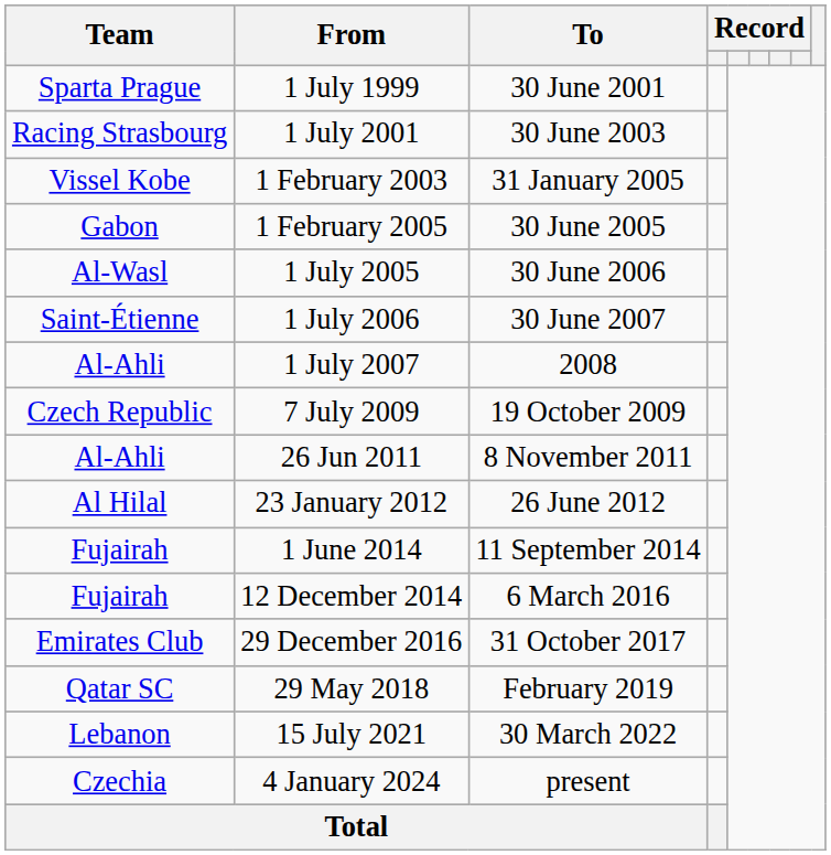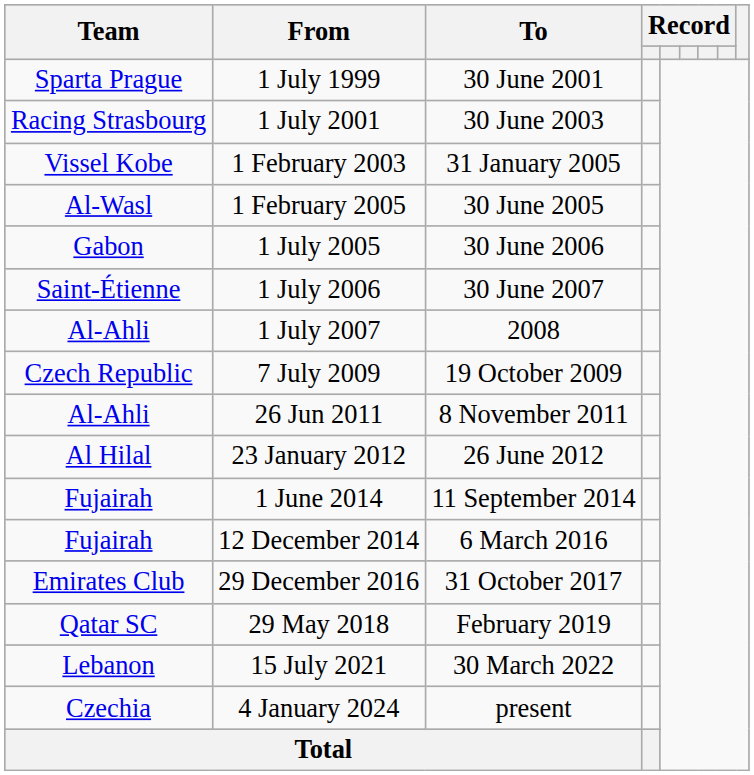1 February 2005 | Team: Gabon -> Al-Wasl
1 July 2005 | Team: Al-Wasl -> Gabon
